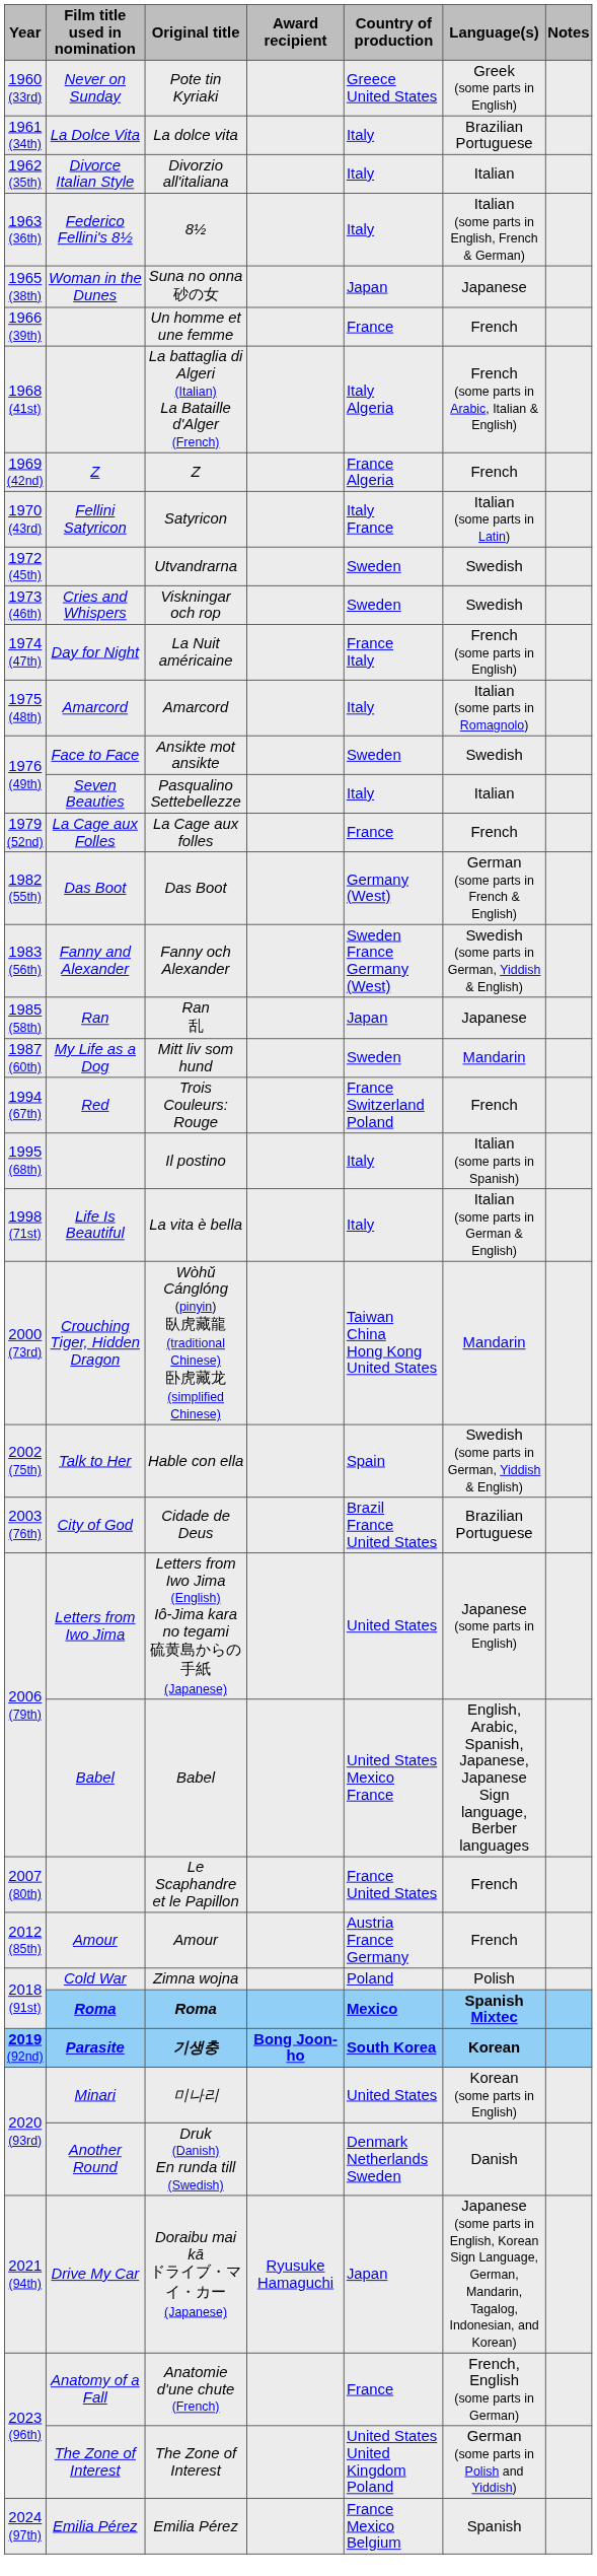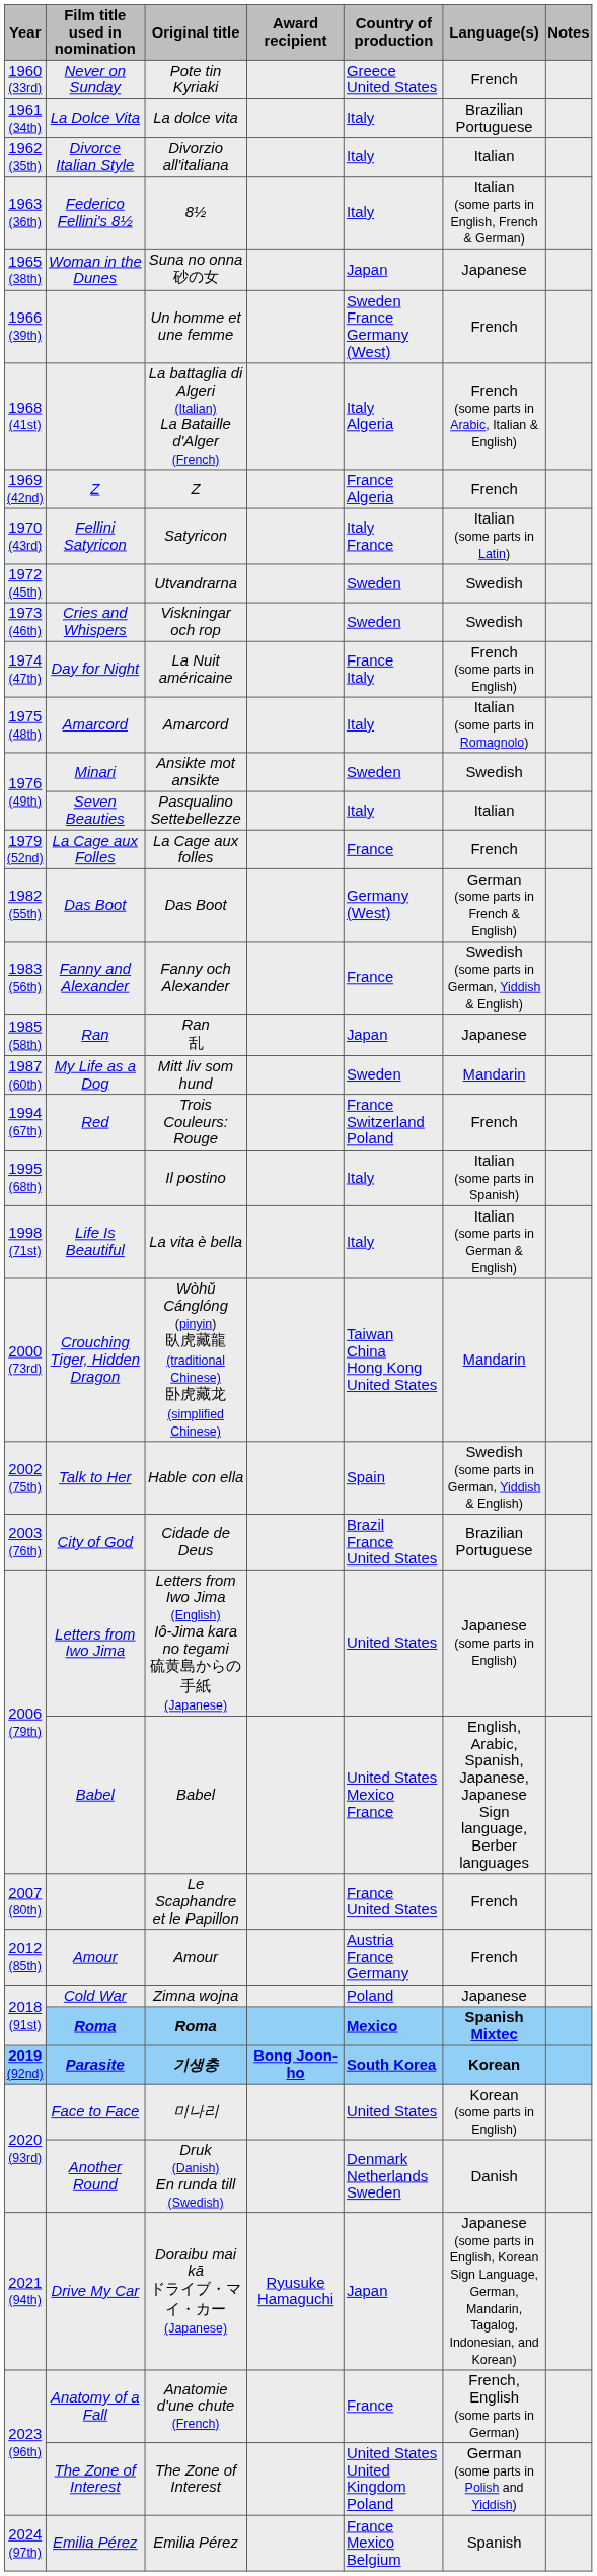Pote tin Kyriaki | Language(s): Greek (some parts in English) -> French
Un homme et une femme | Country of production: France -> Sweden France Germany (West)
Ansikte mot ansikte | Film title used in nomination: Face to Face -> Minari
Fanny och Alexander | Country of production: Sweden France Germany (West) -> France
Zimna wojna | Language(s): Polish -> Japanese
미나리 | Film title used in nomination: Minari -> Face to Face
